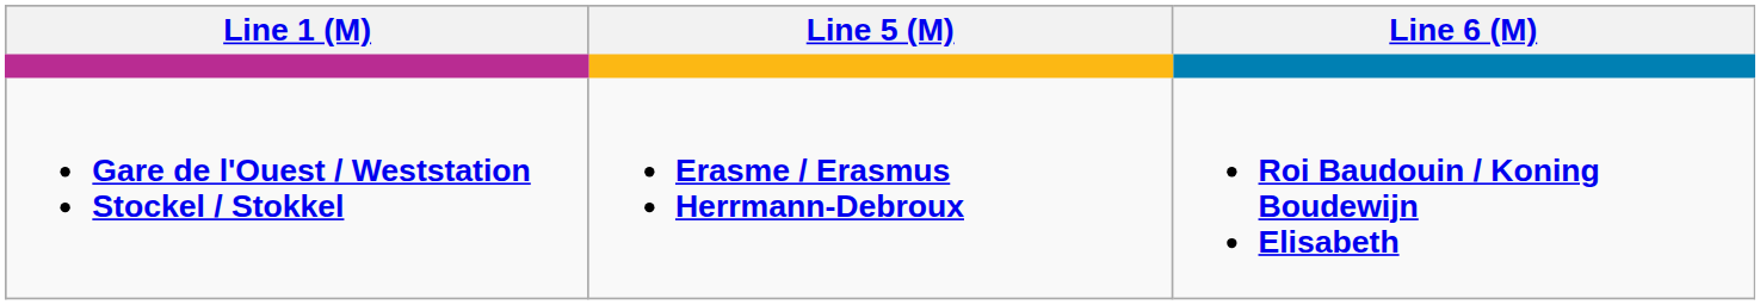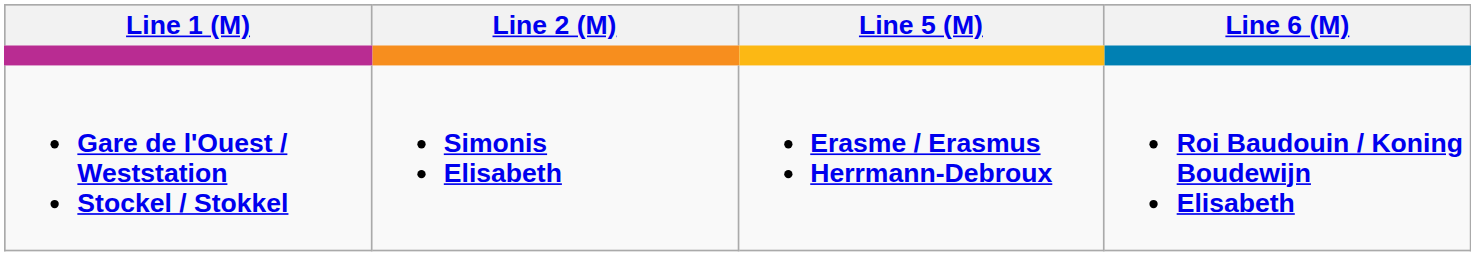+ column: Line 2 (M) | Simonis Elisabeth
